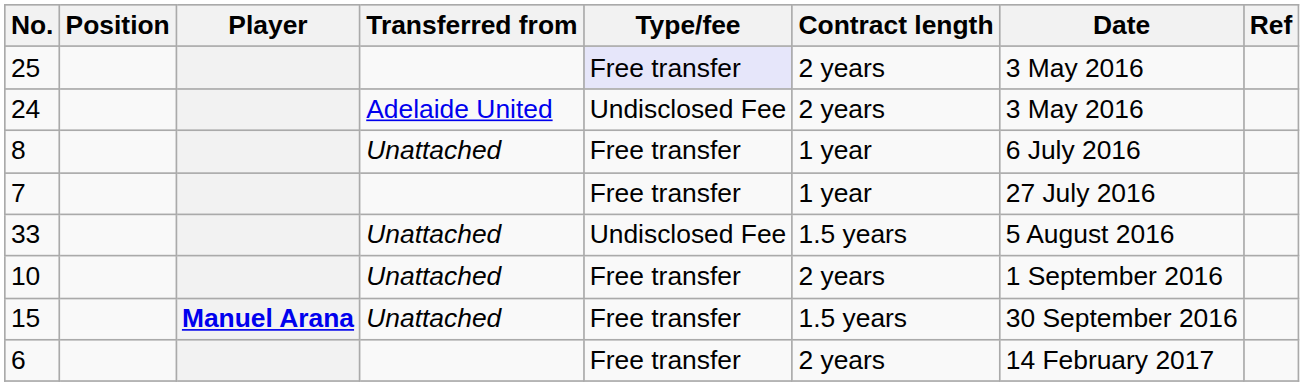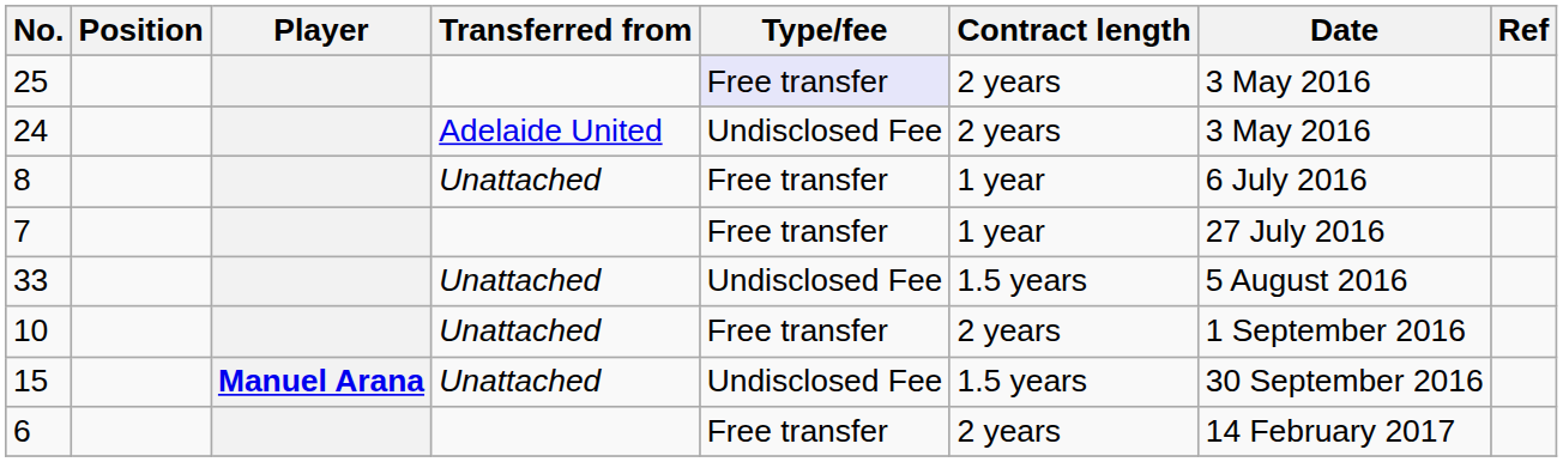15 | Type/fee: Free transfer -> Undisclosed Fee
